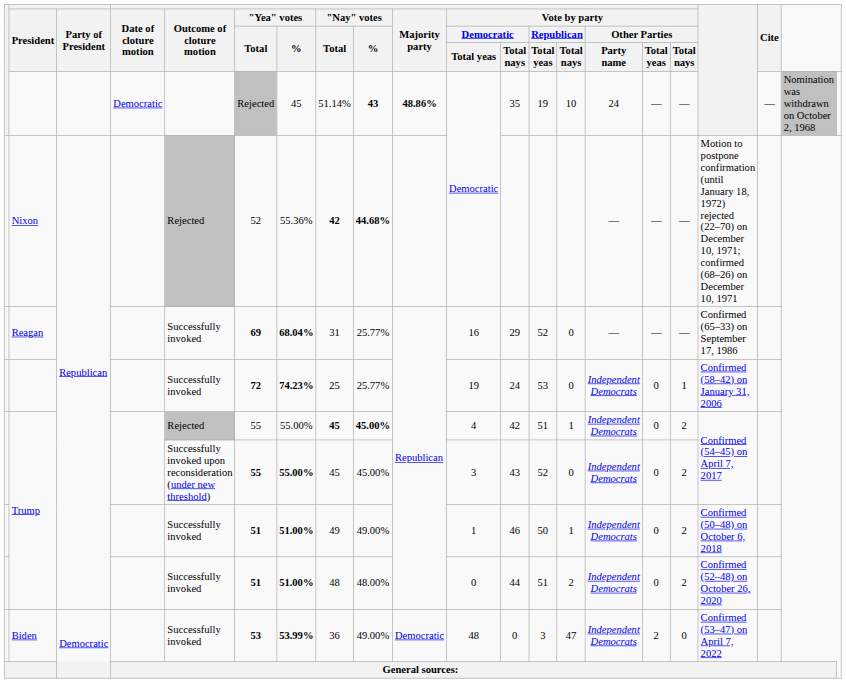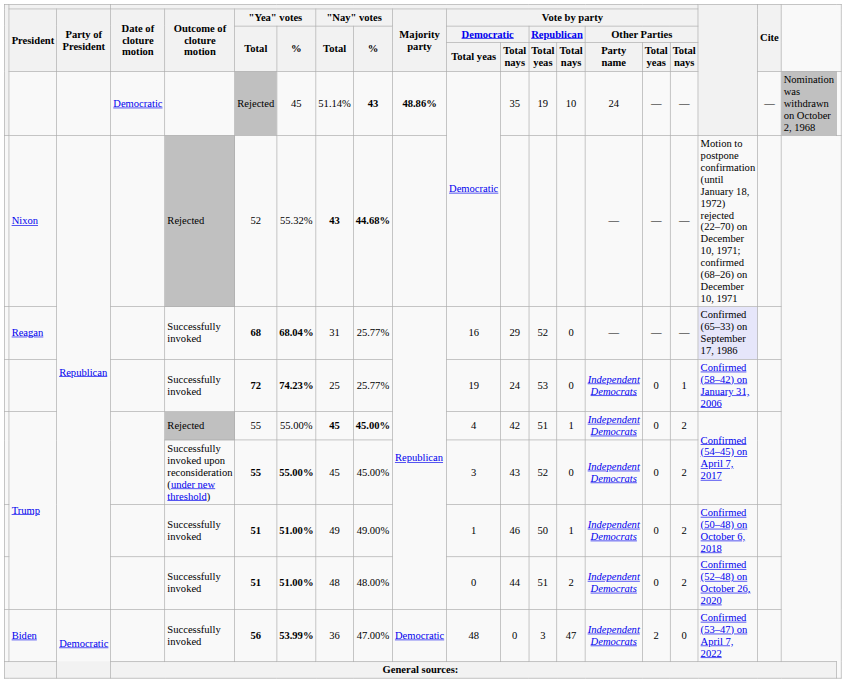Nixon | "Yea" votes / %: 55.36% -> 55.32%
Nixon | "Nay" votes / Total: 42 -> 43
Reagan | "Yea" votes / Total: 69 -> 68
Reagan | column 18: no background -> lavender background
Biden | "Yea" votes / Total: 53 -> 56
Biden | "Nay" votes / %: 49.00% -> 47.00%
